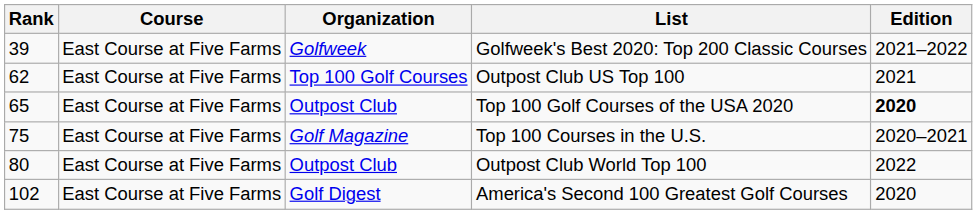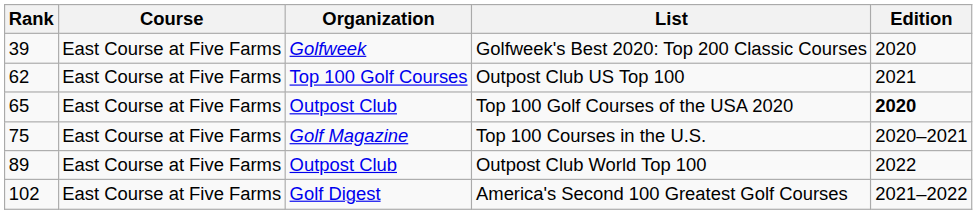Golfweek's Best 2020: Top 200 Classic Courses | Edition: 2021–2022 -> 2020
Outpost Club World Top 100 | Rank: 80 -> 89
America's Second 100 Greatest Golf Courses | Edition: 2020 -> 2021–2022
